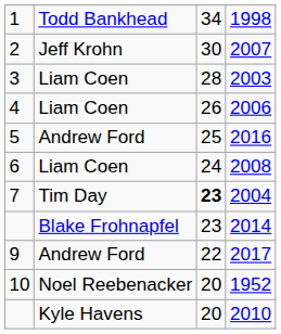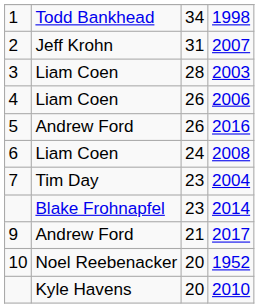2007 | column 3: 30 -> 31
2016 | column 3: 25 -> 26
2004 | column 3: bold -> normal
2017 | column 3: 22 -> 21
